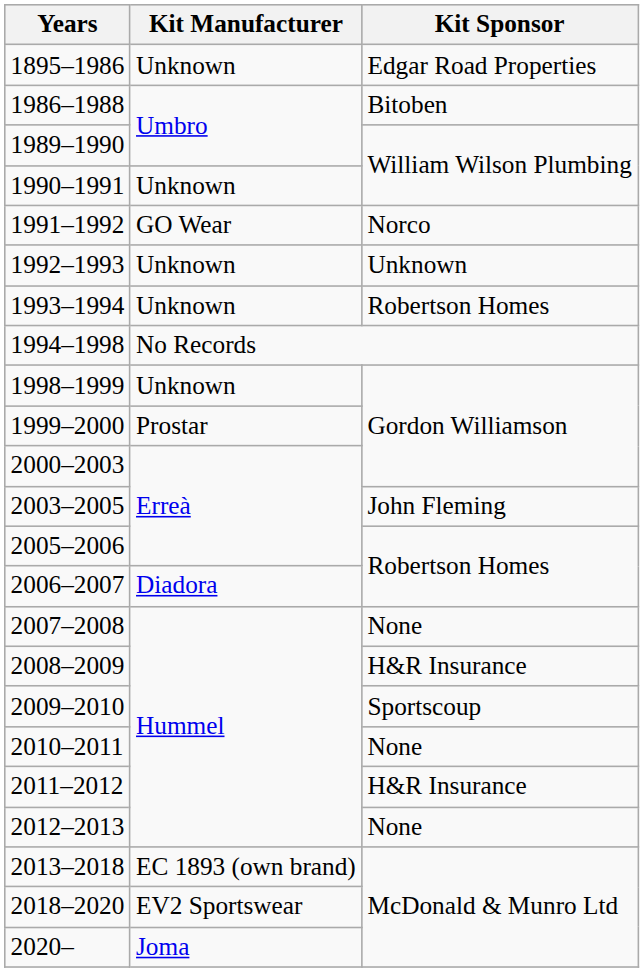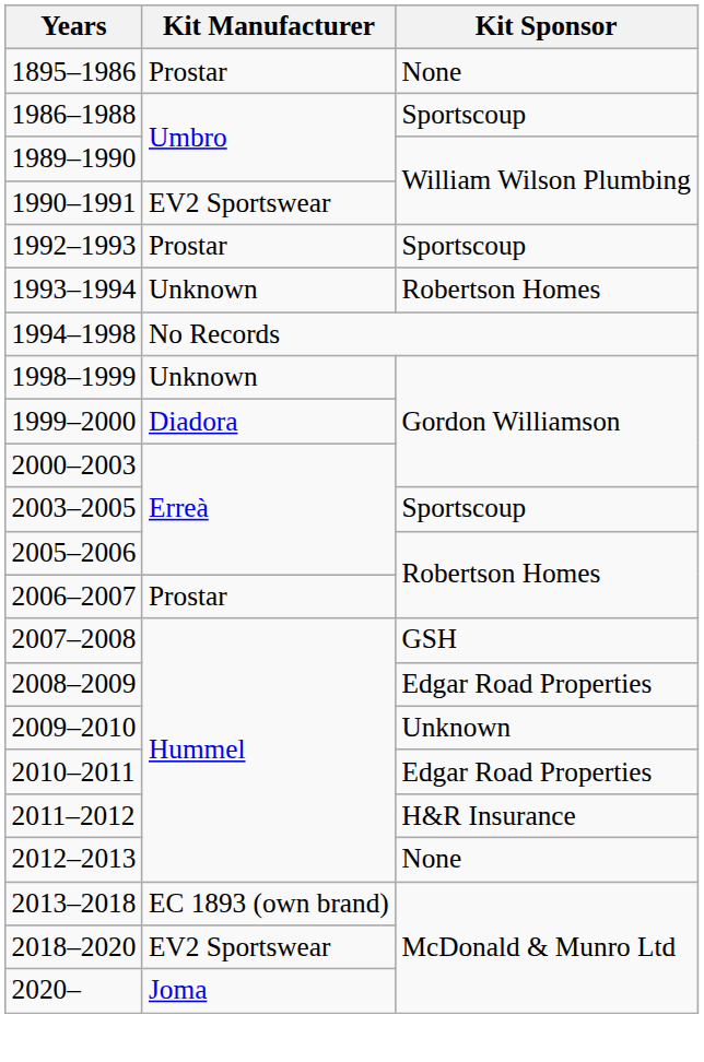1895–1986 | Kit Manufacturer: Unknown -> Prostar
1895–1986 | Kit Sponsor: Edgar Road Properties -> None
1986–1988 | Kit Sponsor: Bitoben -> Sportscoup
1990–1991 | Kit Manufacturer: Unknown -> EV2 Sportswear
- row: 1991–1992 | GO Wear | Norco
1992–1993 | Kit Manufacturer: Unknown -> Prostar
1992–1993 | Kit Sponsor: Unknown -> Sportscoup
1999–2000 | Kit Manufacturer: Prostar -> Diadora
2003–2005 | Kit Sponsor: John Fleming -> Sportscoup
2006–2007 | Kit Manufacturer: Diadora -> Prostar
2007–2008 | Kit Sponsor: None -> GSH
2008–2009 | Kit Sponsor: H&R Insurance -> Edgar Road Properties
2009–2010 | Kit Sponsor: Sportscoup -> Unknown
2010–2011 | Kit Sponsor: None -> Edgar Road Properties
